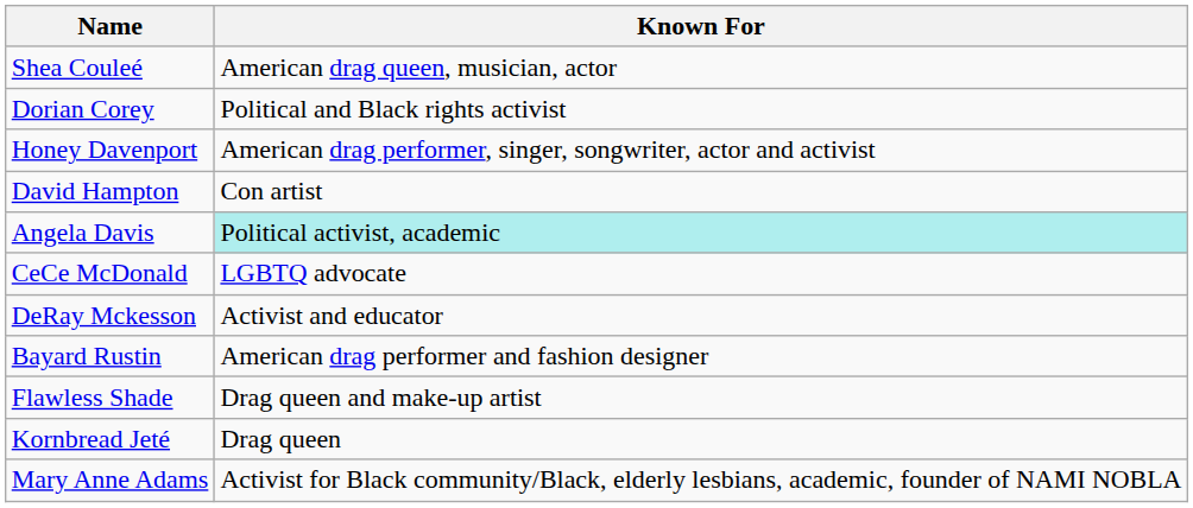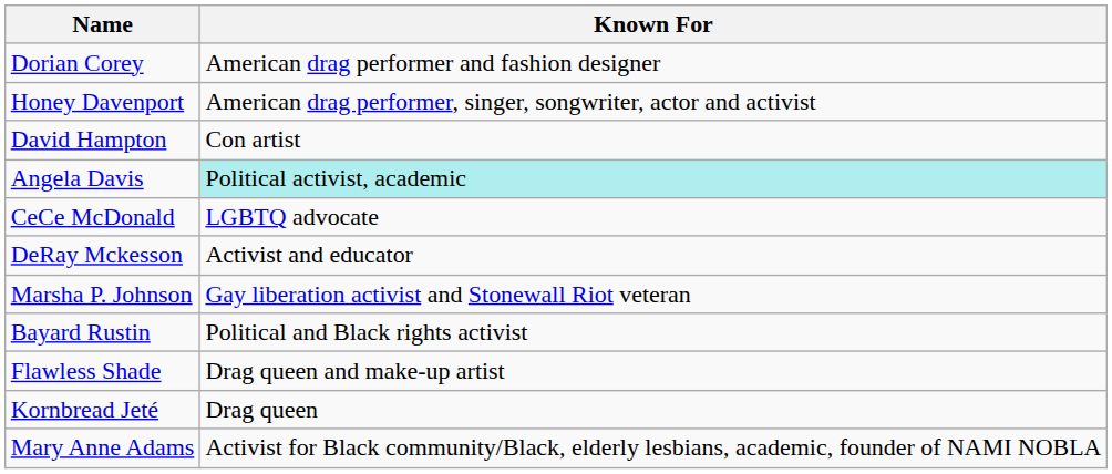- row: Shea Couleé | American drag queen, musician, actor
Dorian Corey | Known For: Political and Black rights activist -> American drag performer and fashion designer
+ row: Marsha P. Johnson | Gay liberation activist and Stonewall Riot veteran
Bayard Rustin | Known For: American drag performer and fashion designer -> Political and Black rights activist
